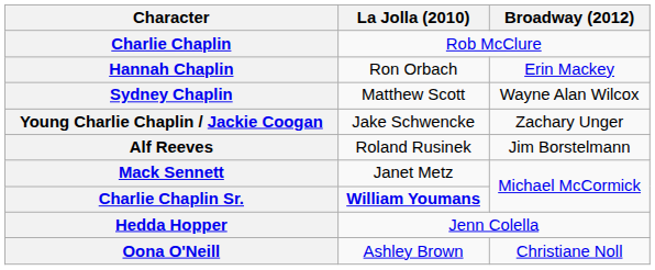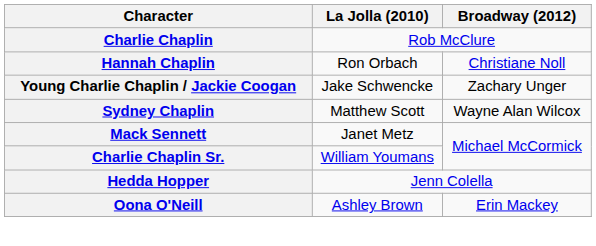Hannah Chaplin | Broadway (2012): Erin Mackey -> Christiane Noll
rows swapped: Young Charlie Chaplin / Jackie Coogan <-> Sydney Chaplin
- row: Alf Reeves | Roland Rusinek | Jim Borstelmann
Charlie Chaplin Sr. | La Jolla (2010): bold -> normal
Oona O'Neill | Broadway (2012): Christiane Noll -> Erin Mackey
